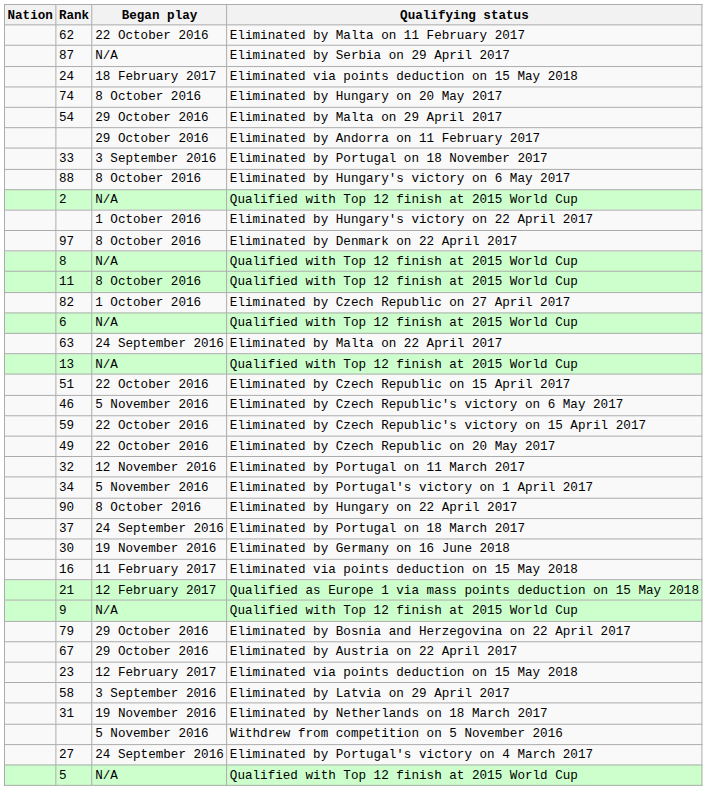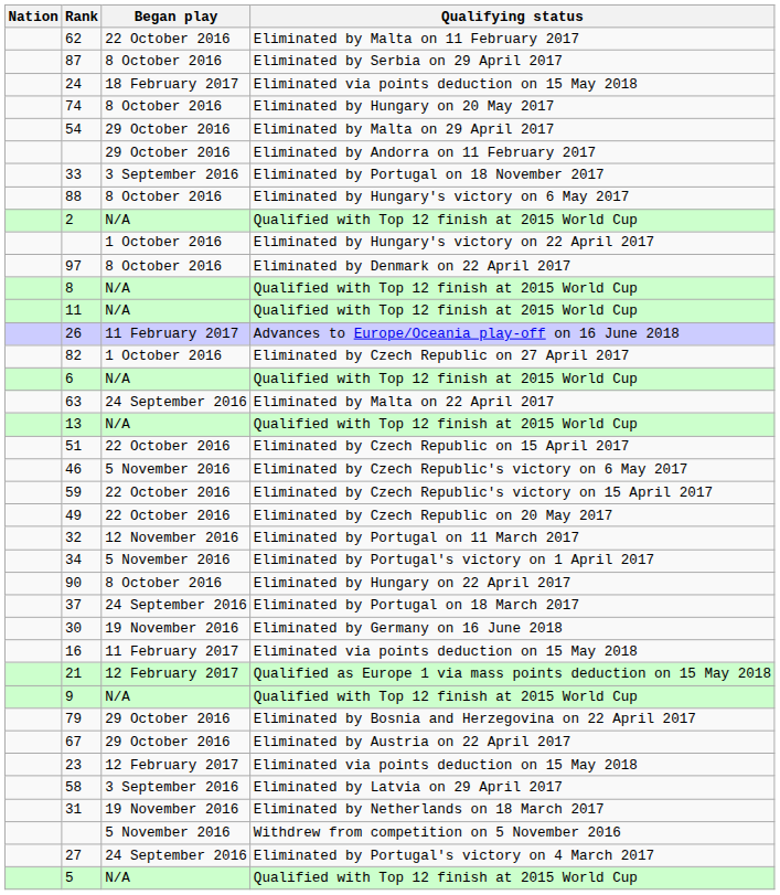87 | Began play: N/A -> 8 October 2016
11 | Began play: 8 October 2016 -> N/A
+ row: 26 | 11 February 2017 | Advances to Europe/Oceania play-off on 16 June 2018
